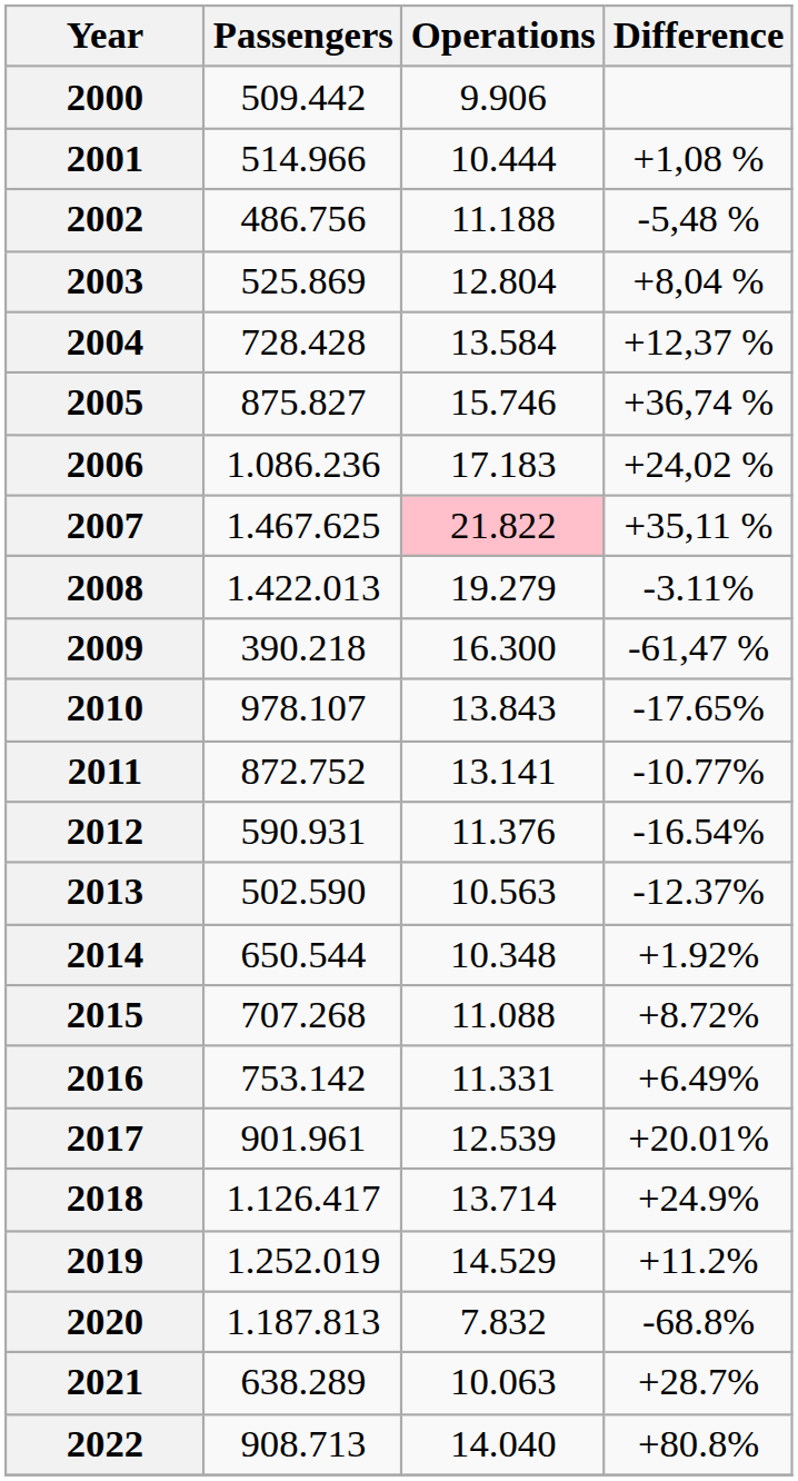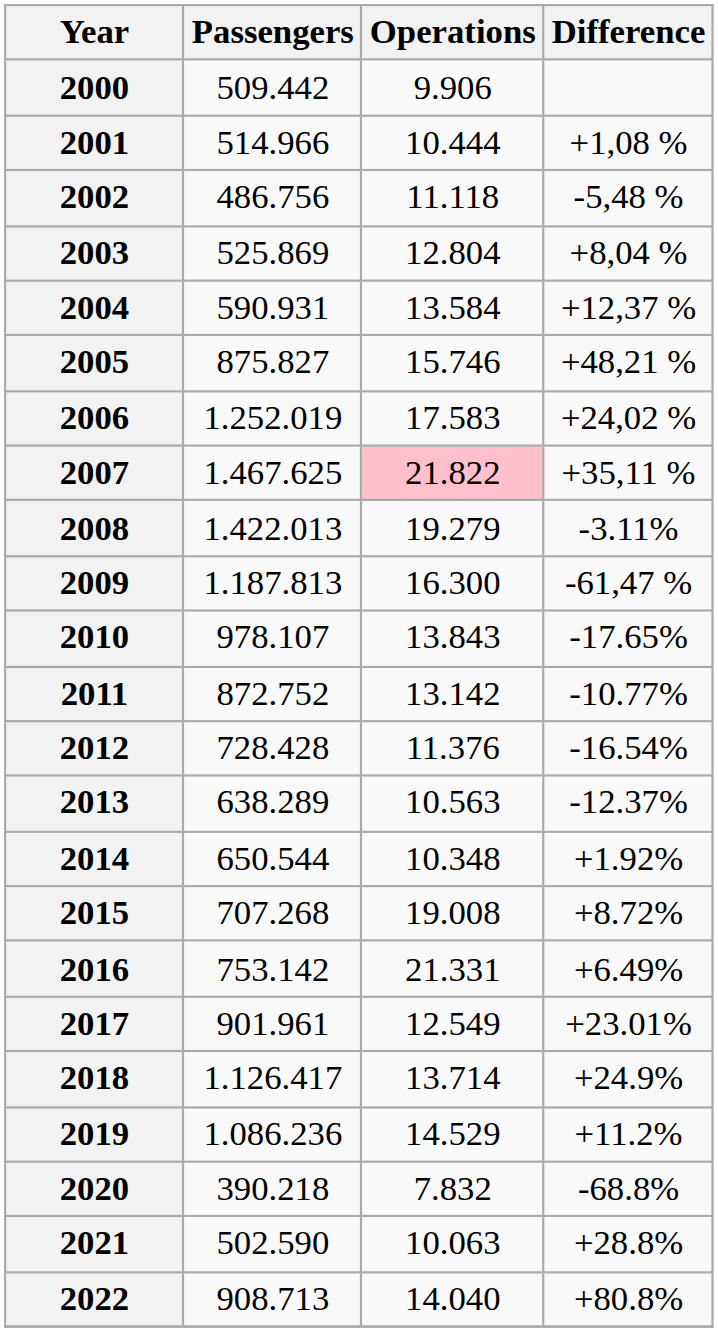2002 | Operations: 11.188 -> 11.118
2004 | Passengers: 728.428 -> 590.931
2005 | Difference: +36,74 % -> +48,21 %
2006 | Passengers: 1.086.236 -> 1.252.019
2006 | Operations: 17.183 -> 17.583
2009 | Passengers: 390.218 -> 1.187.813
2011 | Operations: 13.141 -> 13.142
2012 | Passengers: 590.931 -> 728.428
2013 | Passengers: 502.590 -> 638.289
2015 | Operations: 11.088 -> 19.008
2016 | Operations: 11.331 -> 21.331
2017 | Operations: 12.539 -> 12.549
2017 | Difference: +20.01% -> +23.01%
2019 | Passengers: 1.252.019 -> 1.086.236
2020 | Passengers: 1.187.813 -> 390.218
2021 | Passengers: 638.289 -> 502.590
2021 | Difference: +28.7% -> +28.8%
